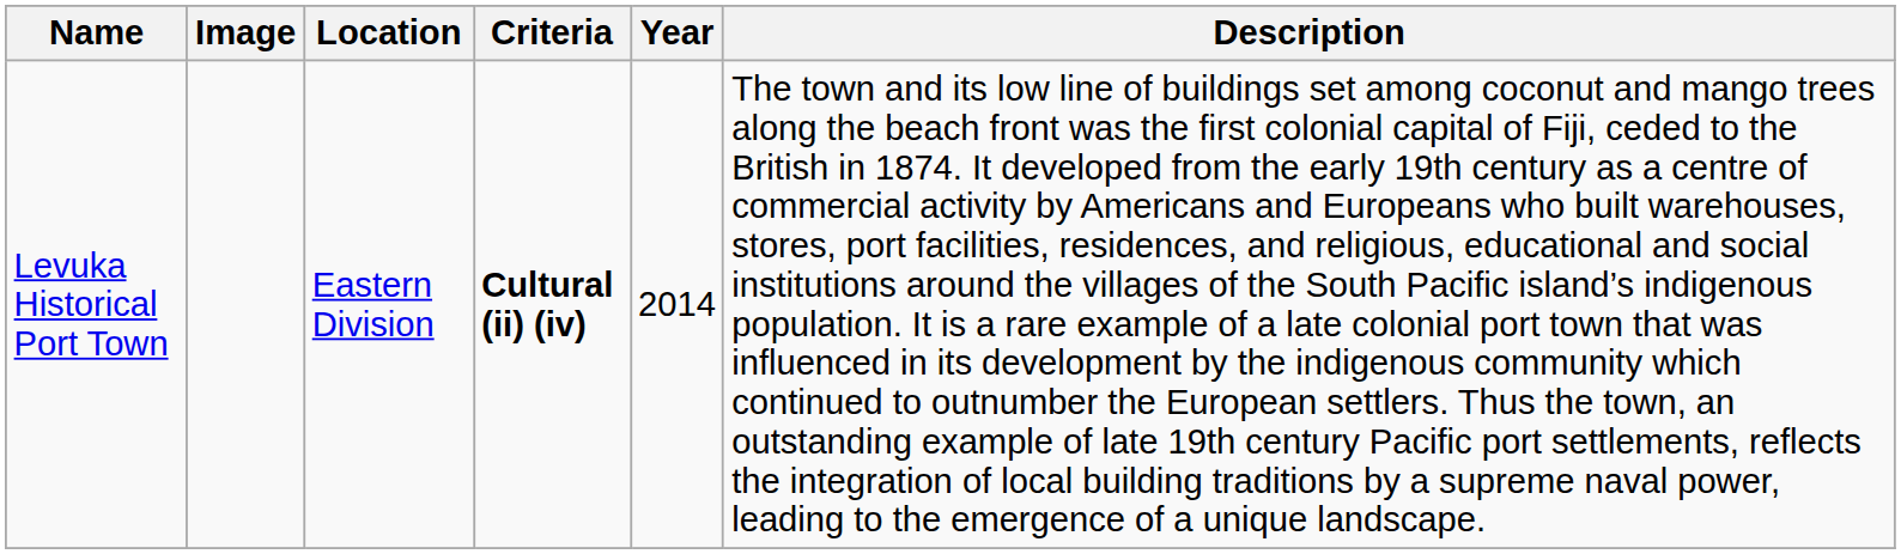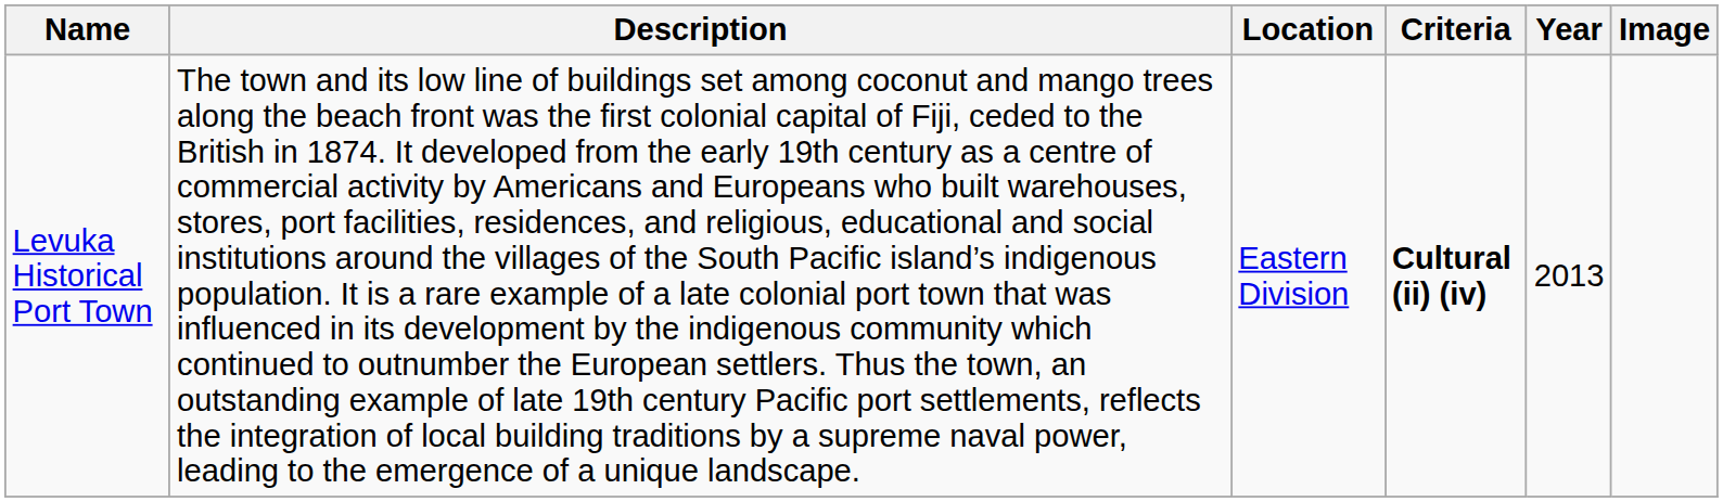columns swapped: Image <-> Description
Levuka Historical Port Town | Year: 2014 -> 2013
